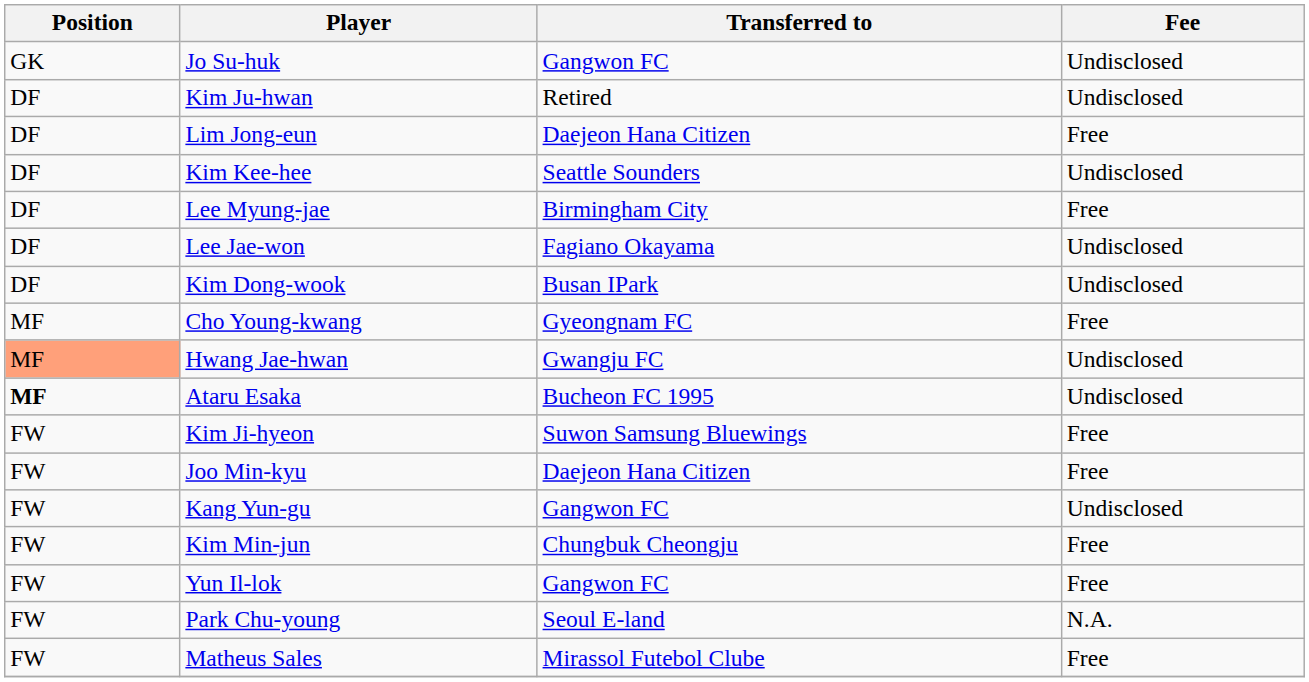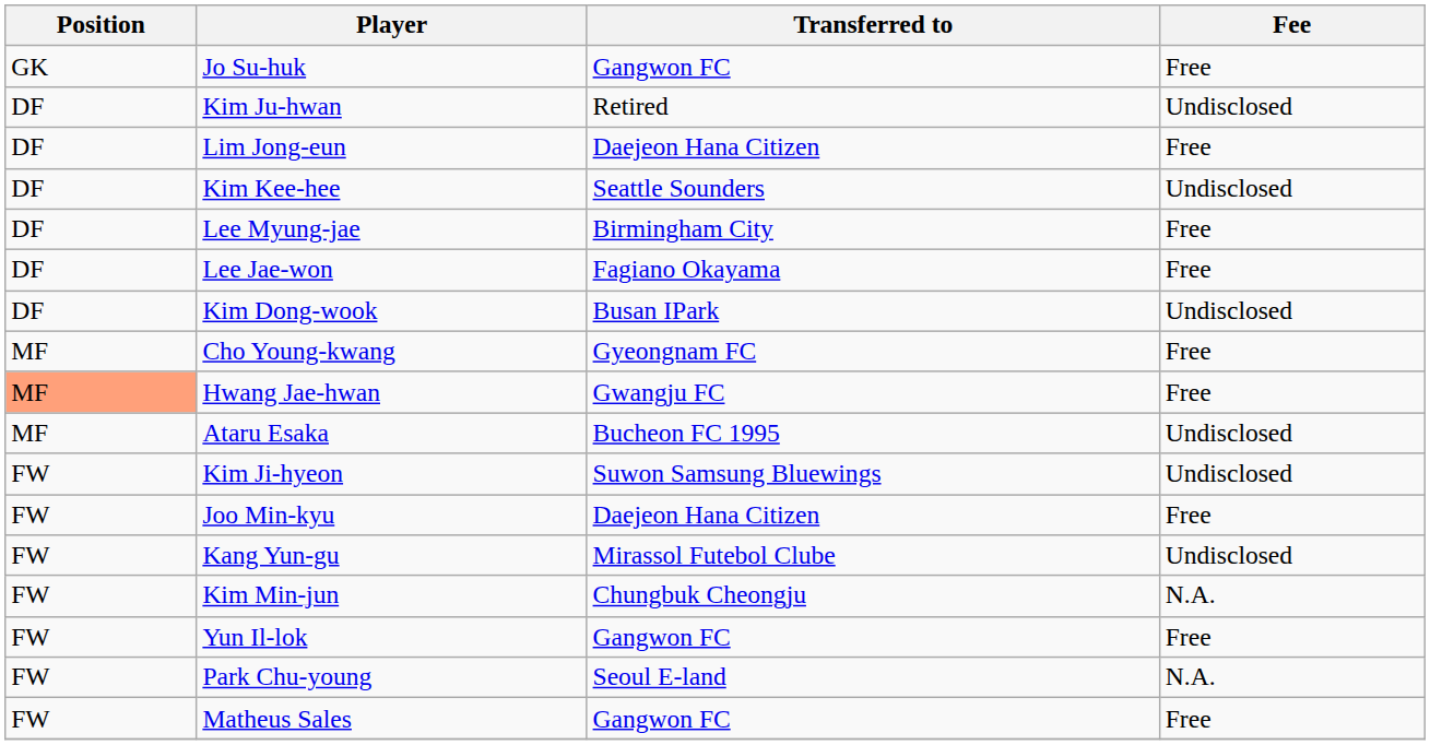Jo Su-huk | Fee: Undisclosed -> Free
Lee Jae-won | Fee: Undisclosed -> Free
Hwang Jae-hwan | Fee: Undisclosed -> Free
Ataru Esaka | Position: bold -> normal
Kim Ji-hyeon | Fee: Free -> Undisclosed
Kang Yun-gu | Transferred to: Gangwon FC -> Mirassol Futebol Clube
Kim Min-jun | Fee: Free -> N.A.
Matheus Sales | Transferred to: Mirassol Futebol Clube -> Gangwon FC
